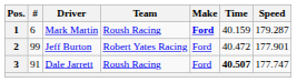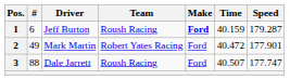1 | Driver: Mark Martin -> Jeff Burton
2 | #: 99 -> 49
2 | Driver: Jeff Burton -> Mark Martin
3 | #: 91 -> 88
3 | Time: bold -> normal
